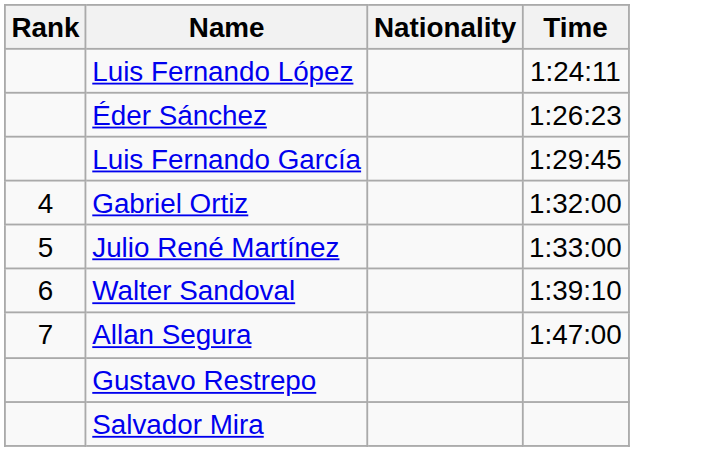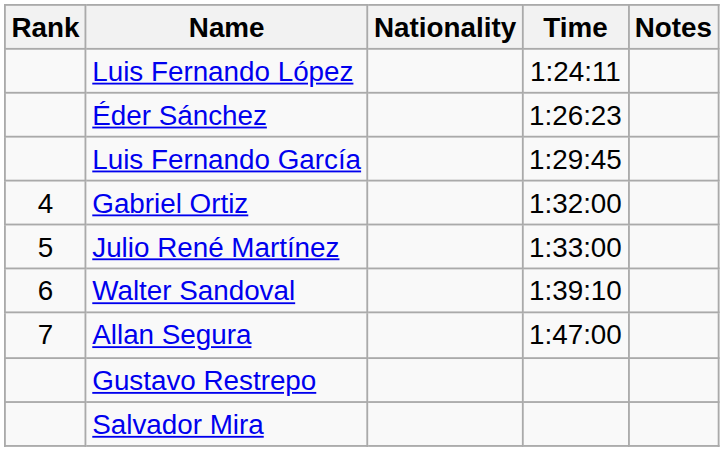+ column: Notes
